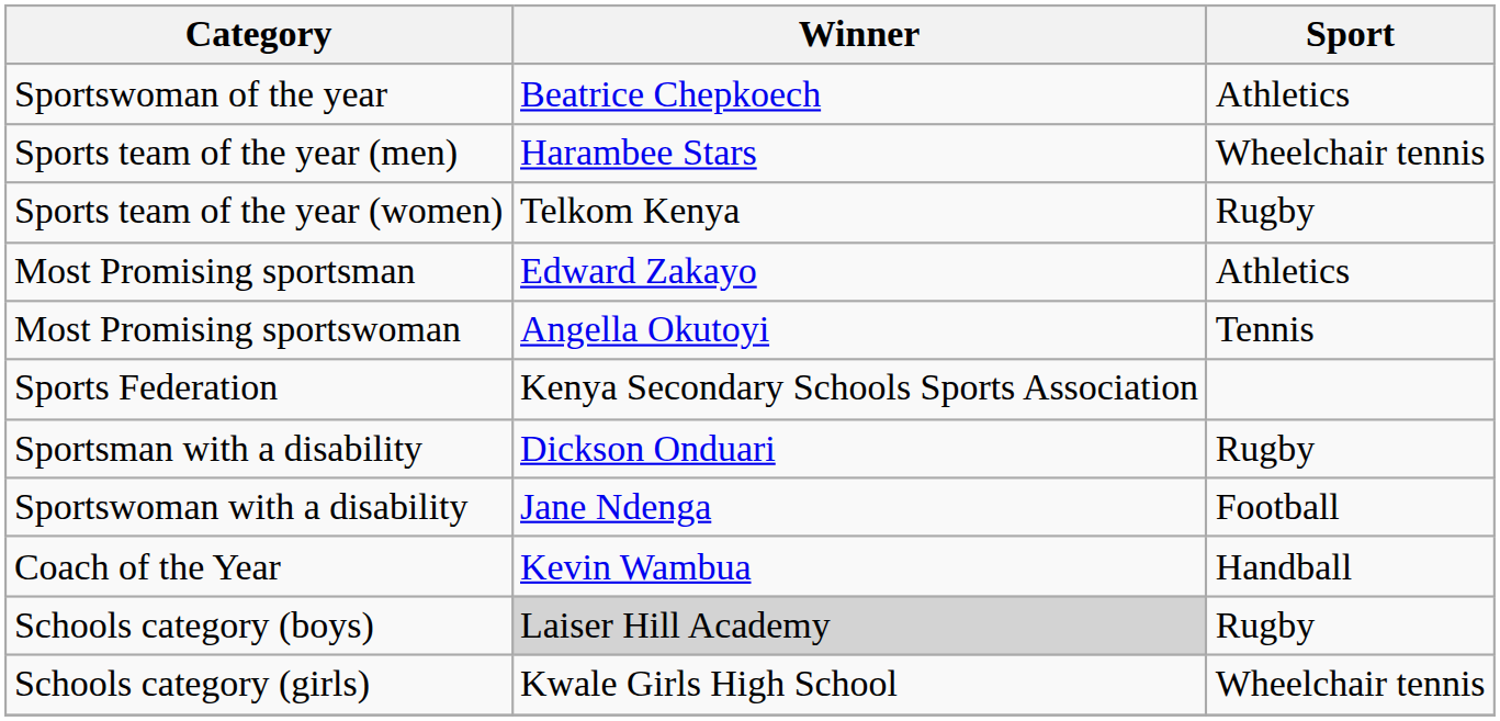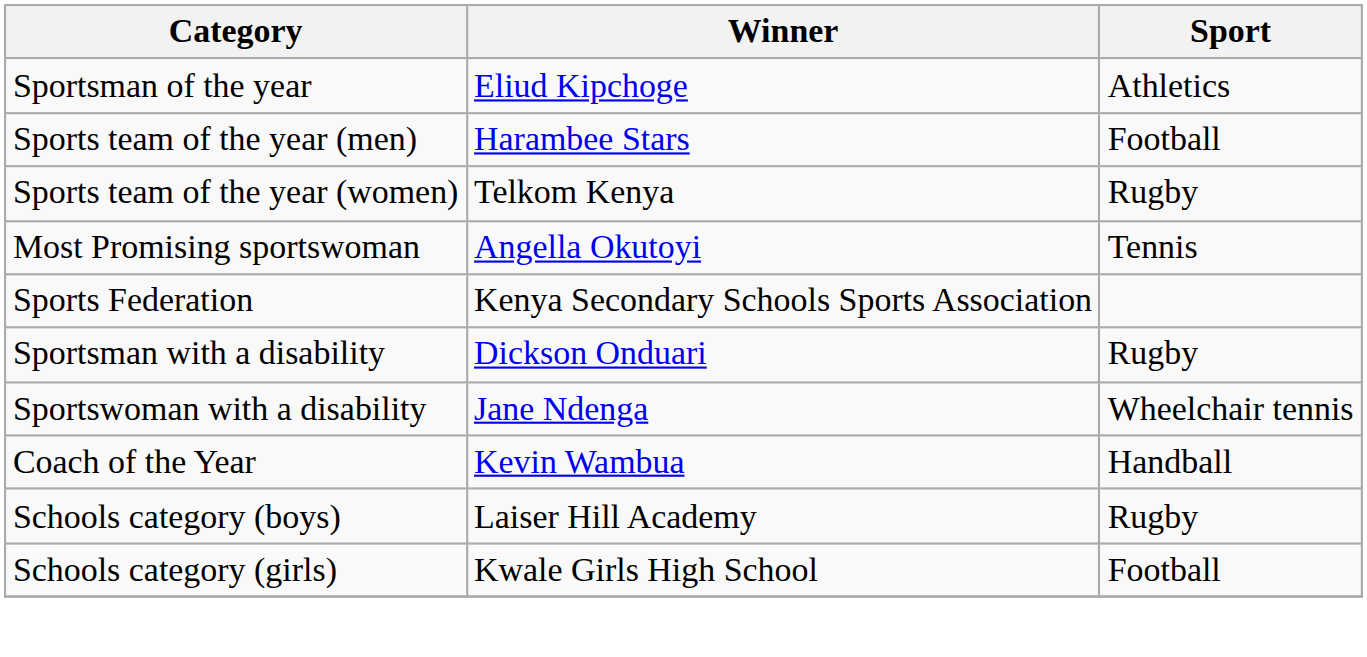+ row: Sportsman of the year | Eliud Kipchoge | Athletics
- row: Sportswoman of the year | Beatrice Chepkoech | Athletics
Sports team of the year (men) | Sport: Wheelchair tennis -> Football
- row: Most Promising sportsman | Edward Zakayo | Athletics
Sportswoman with a disability | Sport: Football -> Wheelchair tennis
Schools category (boys) | Winner: lightgrey background -> no background
Schools category (girls) | Sport: Wheelchair tennis -> Football
